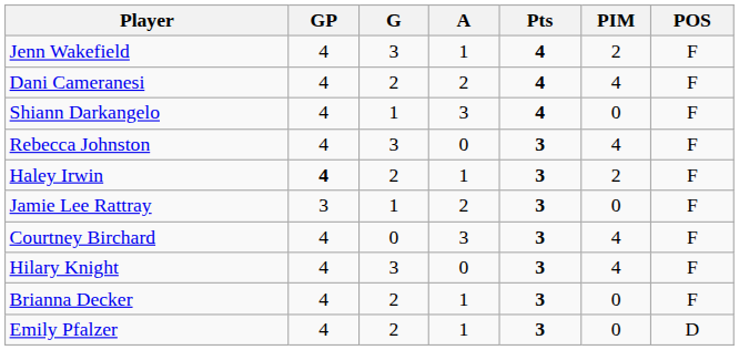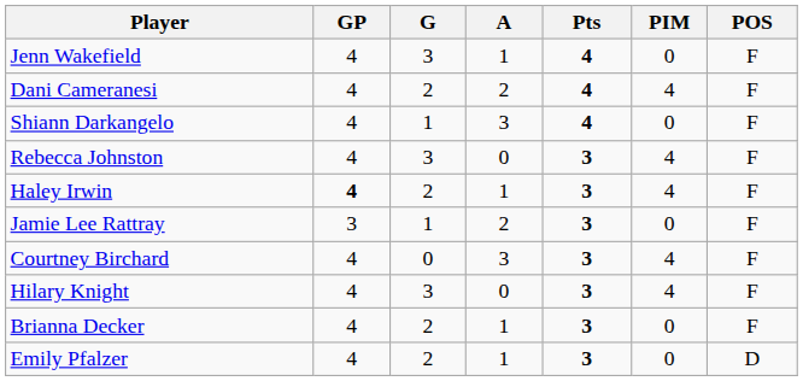Jenn Wakefield | PIM: 2 -> 0
Haley Irwin | PIM: 2 -> 4
